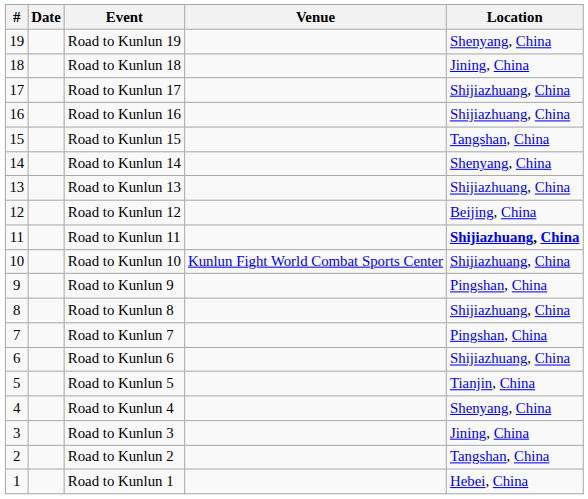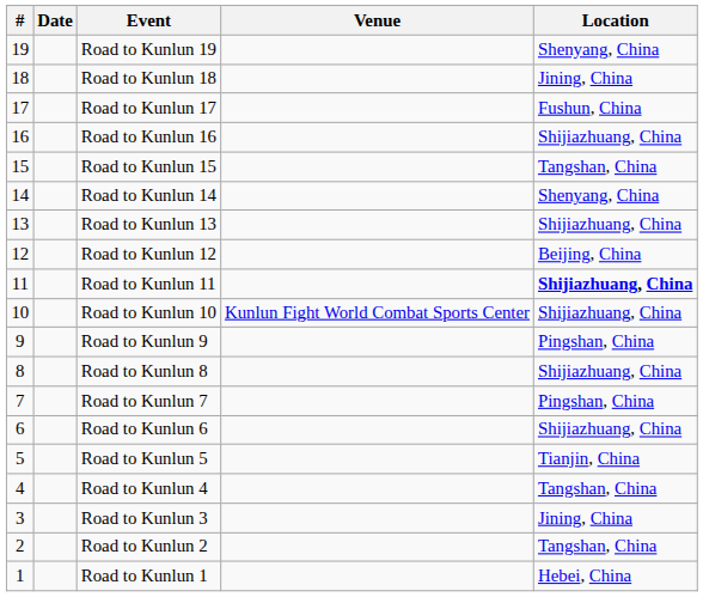Road to Kunlun 17 | Location: Shijiazhuang, China -> Fushun, China
Road to Kunlun 4 | Location: Shenyang, China -> Tangshan, China
